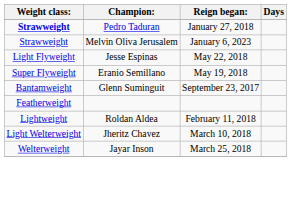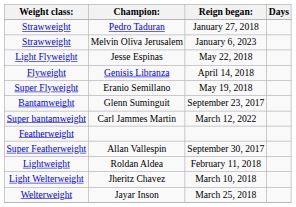Pedro Taduran | Weight class:: bold -> normal
+ row: Flyweight | Genisis Libranza | April 14, 2018
+ row: Super bantamweight | Carl Jammes Martin | March 12, 2022
+ row: Super Featherweight | Allan Vallespin | September 30, 2017
